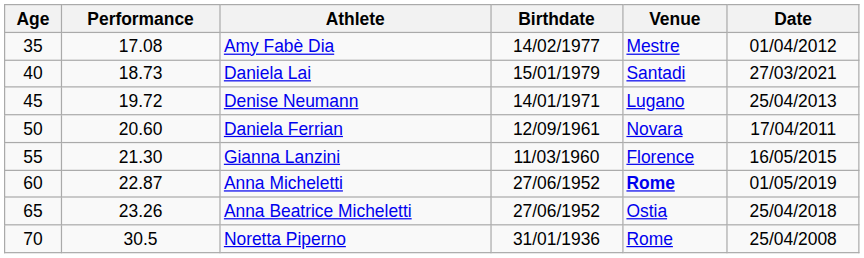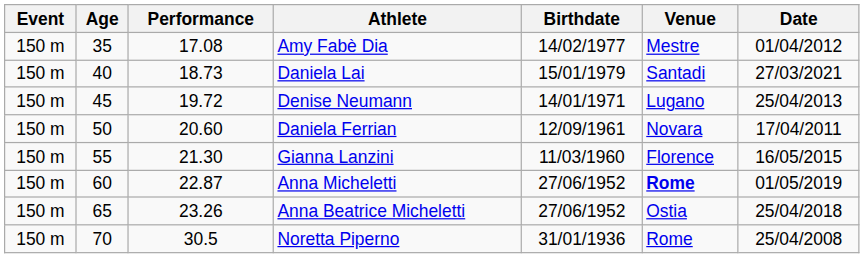+ column: Event | 150 m | 150 m | 150 m | 150 m | 150 m | 150 m | 150 m | 150 m
